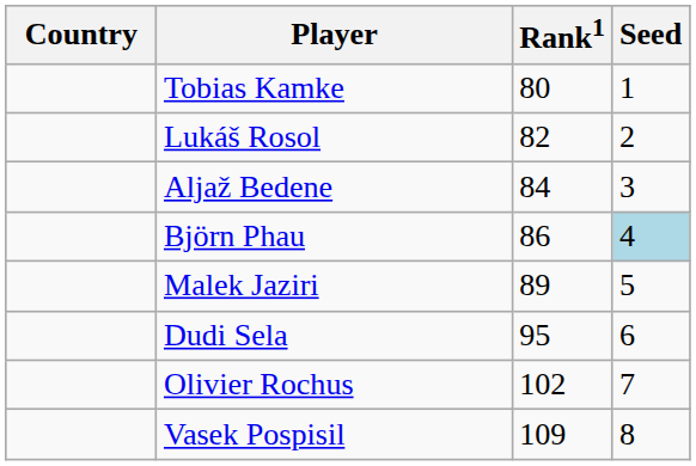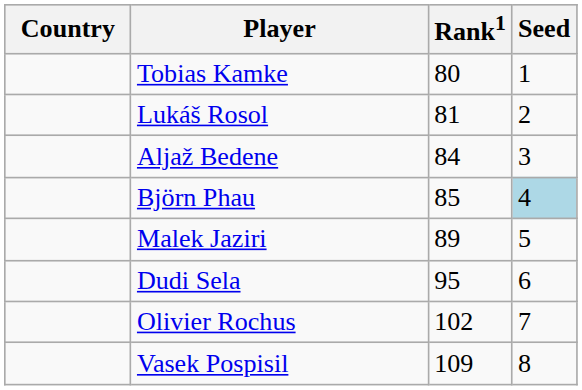Lukáš Rosol | Rank1: 82 -> 81
Björn Phau | Rank1: 86 -> 85
